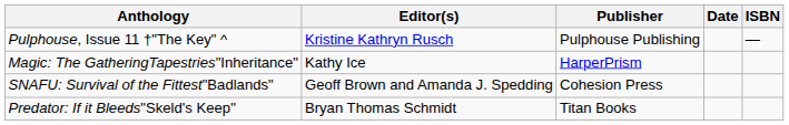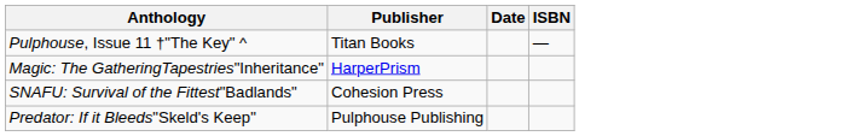- column: Editor(s) | Kristine Kathryn Rusch | Kathy Ice | Geoff Brown and Amanda J. Spedding | Bryan Thomas Schmidt
Pulphouse, Issue 11 †"The Key" ^ | Publisher: Pulphouse Publishing -> Titan Books
Predator: If it Bleeds"Skeld's Keep" | Publisher: Titan Books -> Pulphouse Publishing
